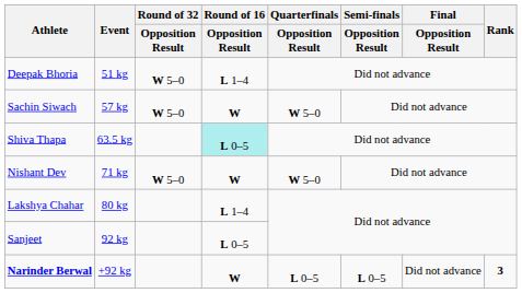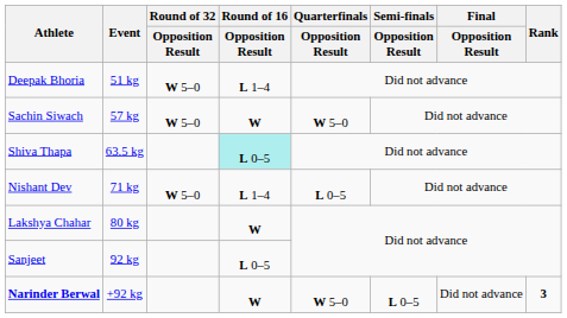Nishant Dev | Round of 16 / Opposition Result: W -> L 1–4
Nishant Dev | Quarterfinals / Opposition Result: W 5–0 -> L 0–5
Lakshya Chahar | Round of 16 / Opposition Result: L 1–4 -> W
Narinder Berwal | Quarterfinals / Opposition Result: L 0–5 -> W 5–0
